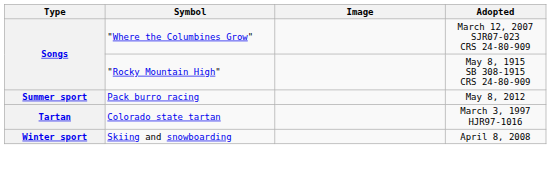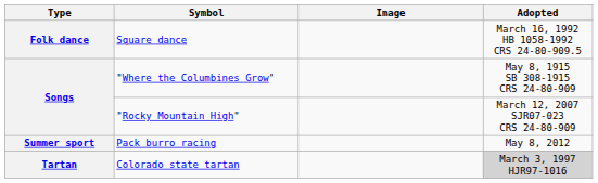+ row: Folk dance | Square dance | March 16, 1992 HB 1058-1992 CRS 24-80-909.5
"Where the Columbines Grow" | Adopted: March 12, 2007 SJR07-023 CRS 24-80-909 -> May 8, 1915 SB 308-1915 CRS 24-80-909
"Rocky Mountain High" | Adopted: May 8, 1915 SB 308-1915 CRS 24-80-909 -> March 12, 2007 SJR07-023 CRS 24-80-909
Colorado state tartan | Adopted: no background -> lightgrey background
- row: Winter sport | Skiing and snowboarding | April 8, 2008
